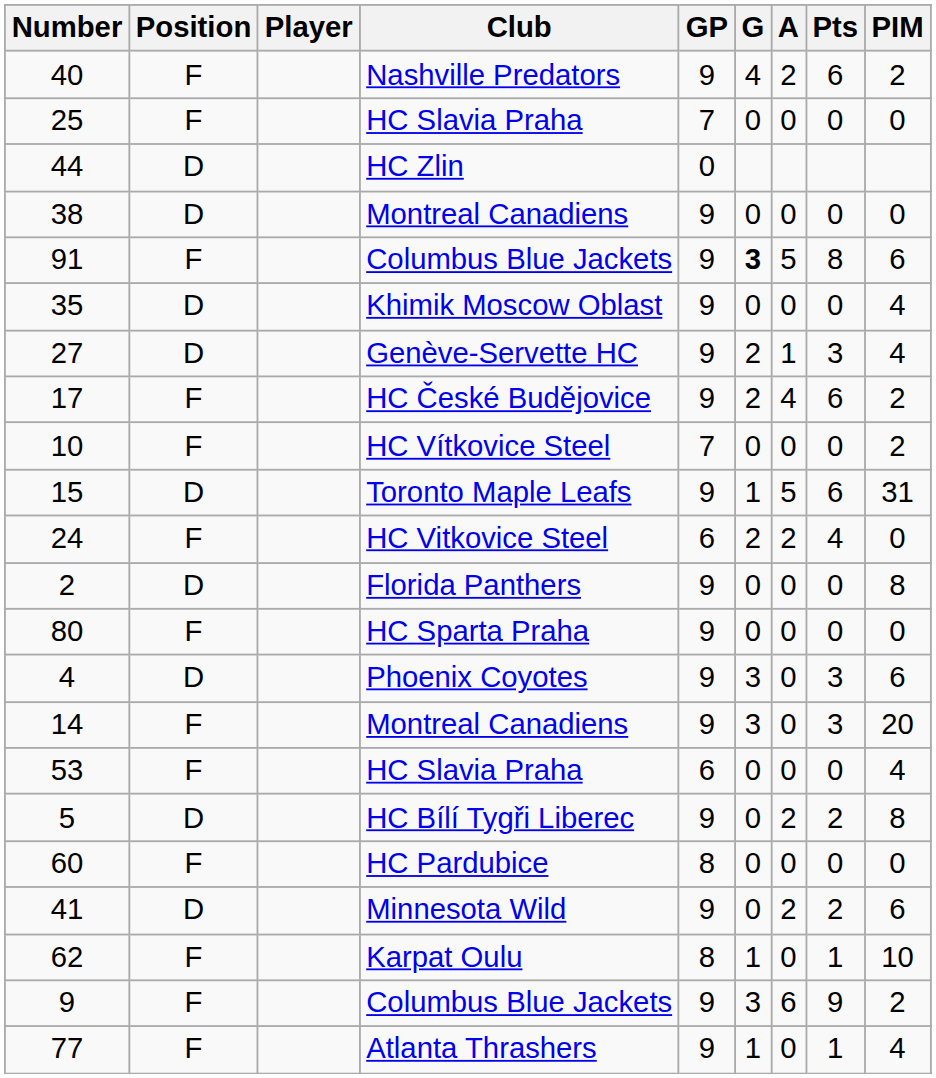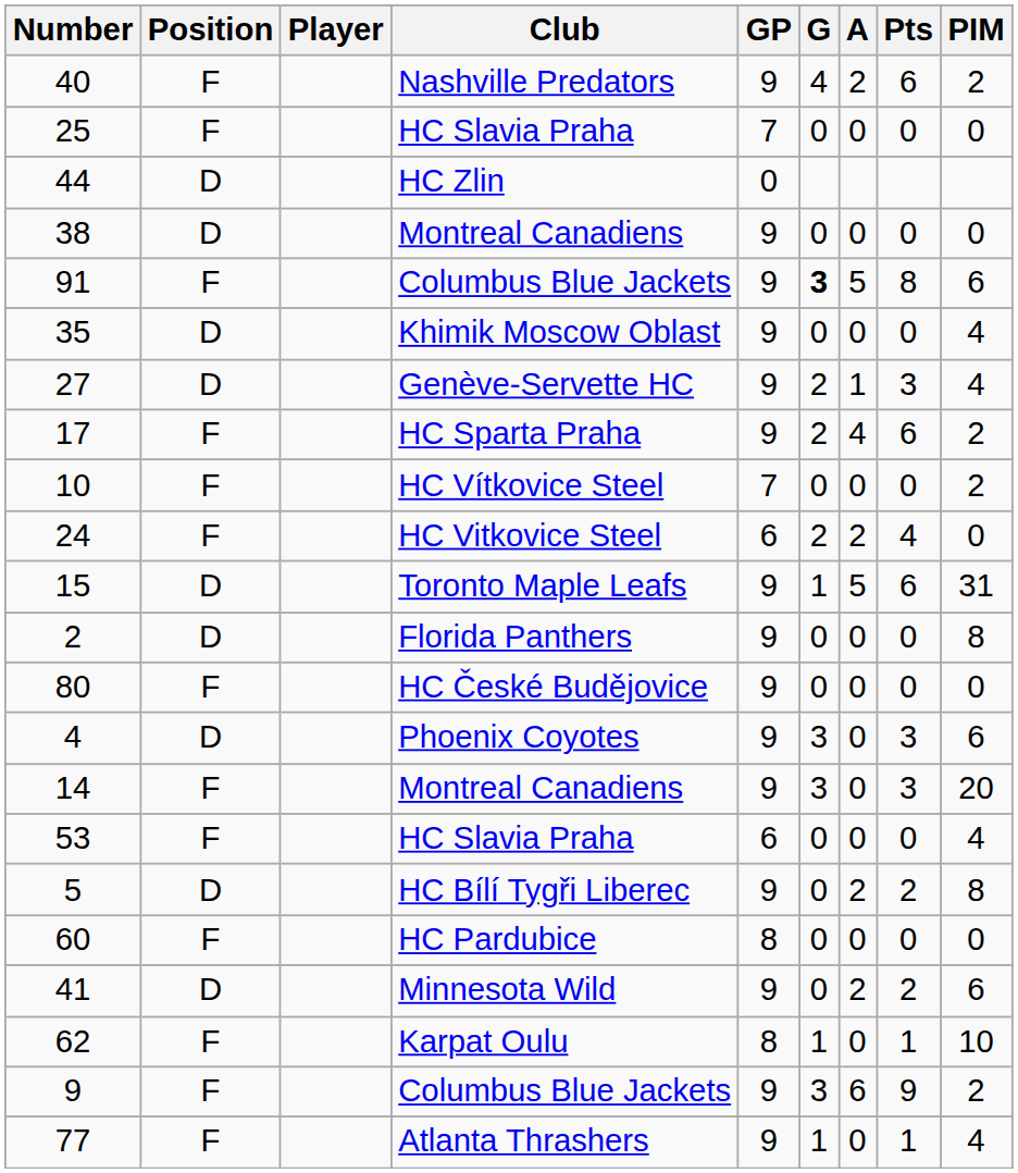17 | Club: HC České Budějovice -> HC Sparta Praha
rows swapped: 24 <-> 15
80 | Club: HC Sparta Praha -> HC České Budějovice
